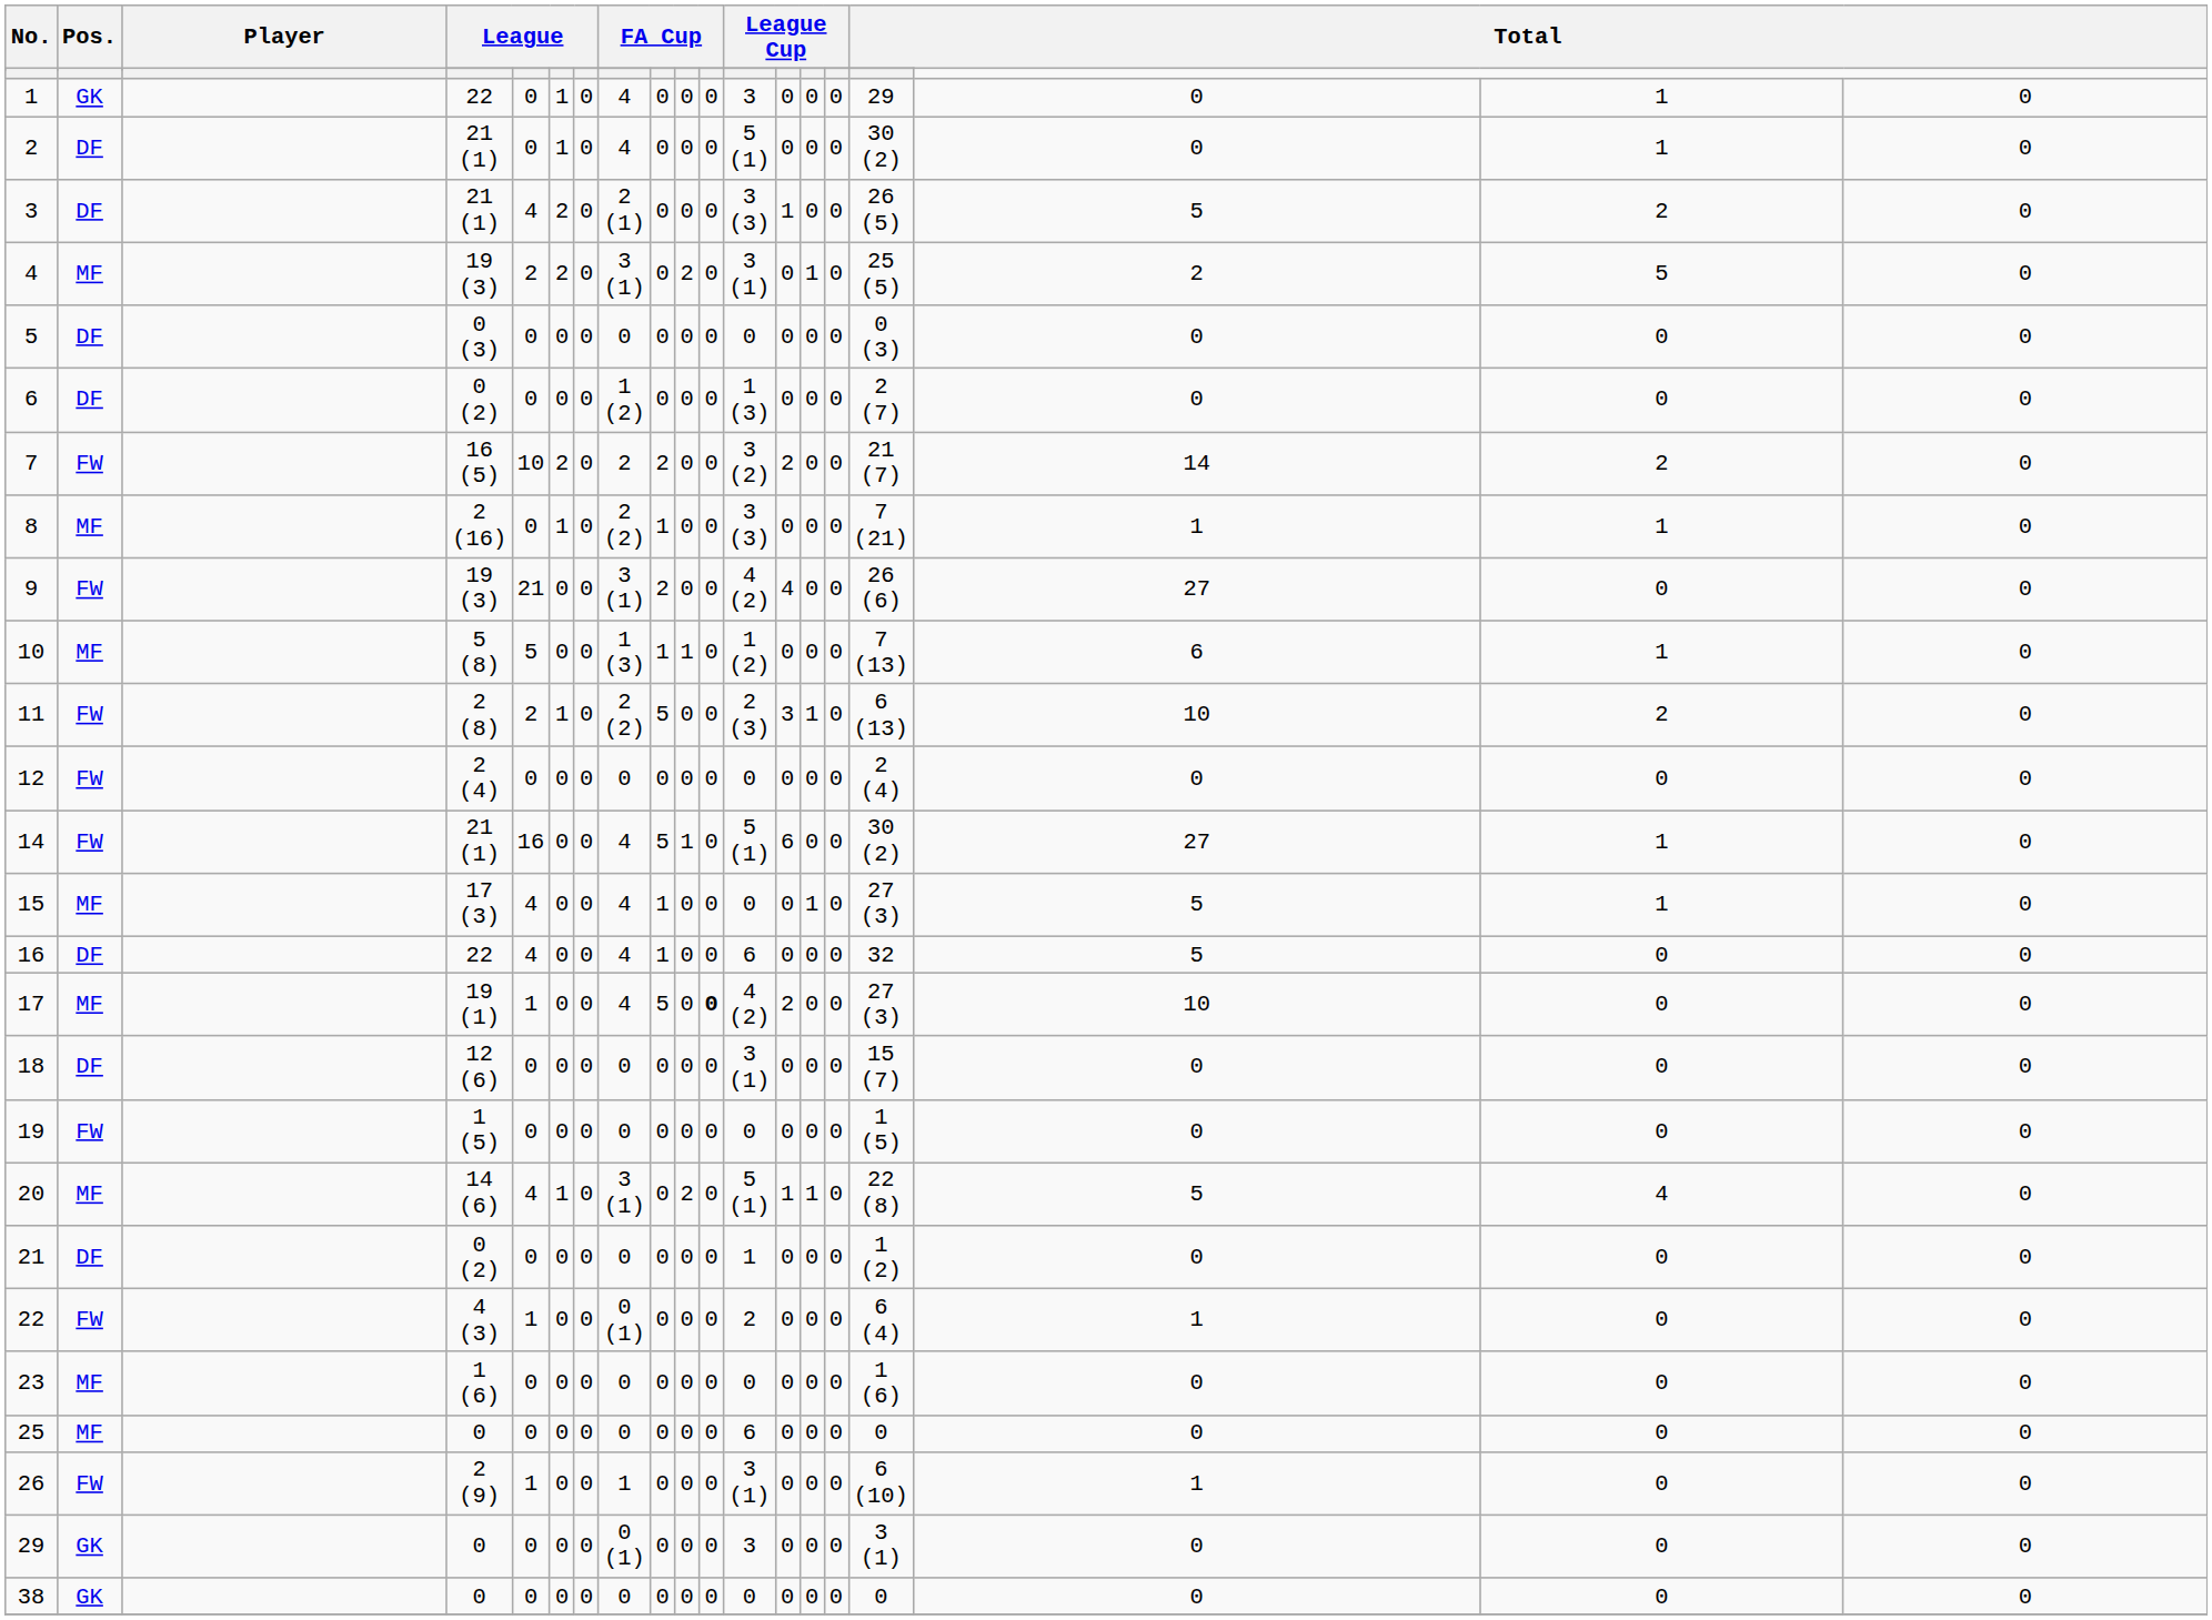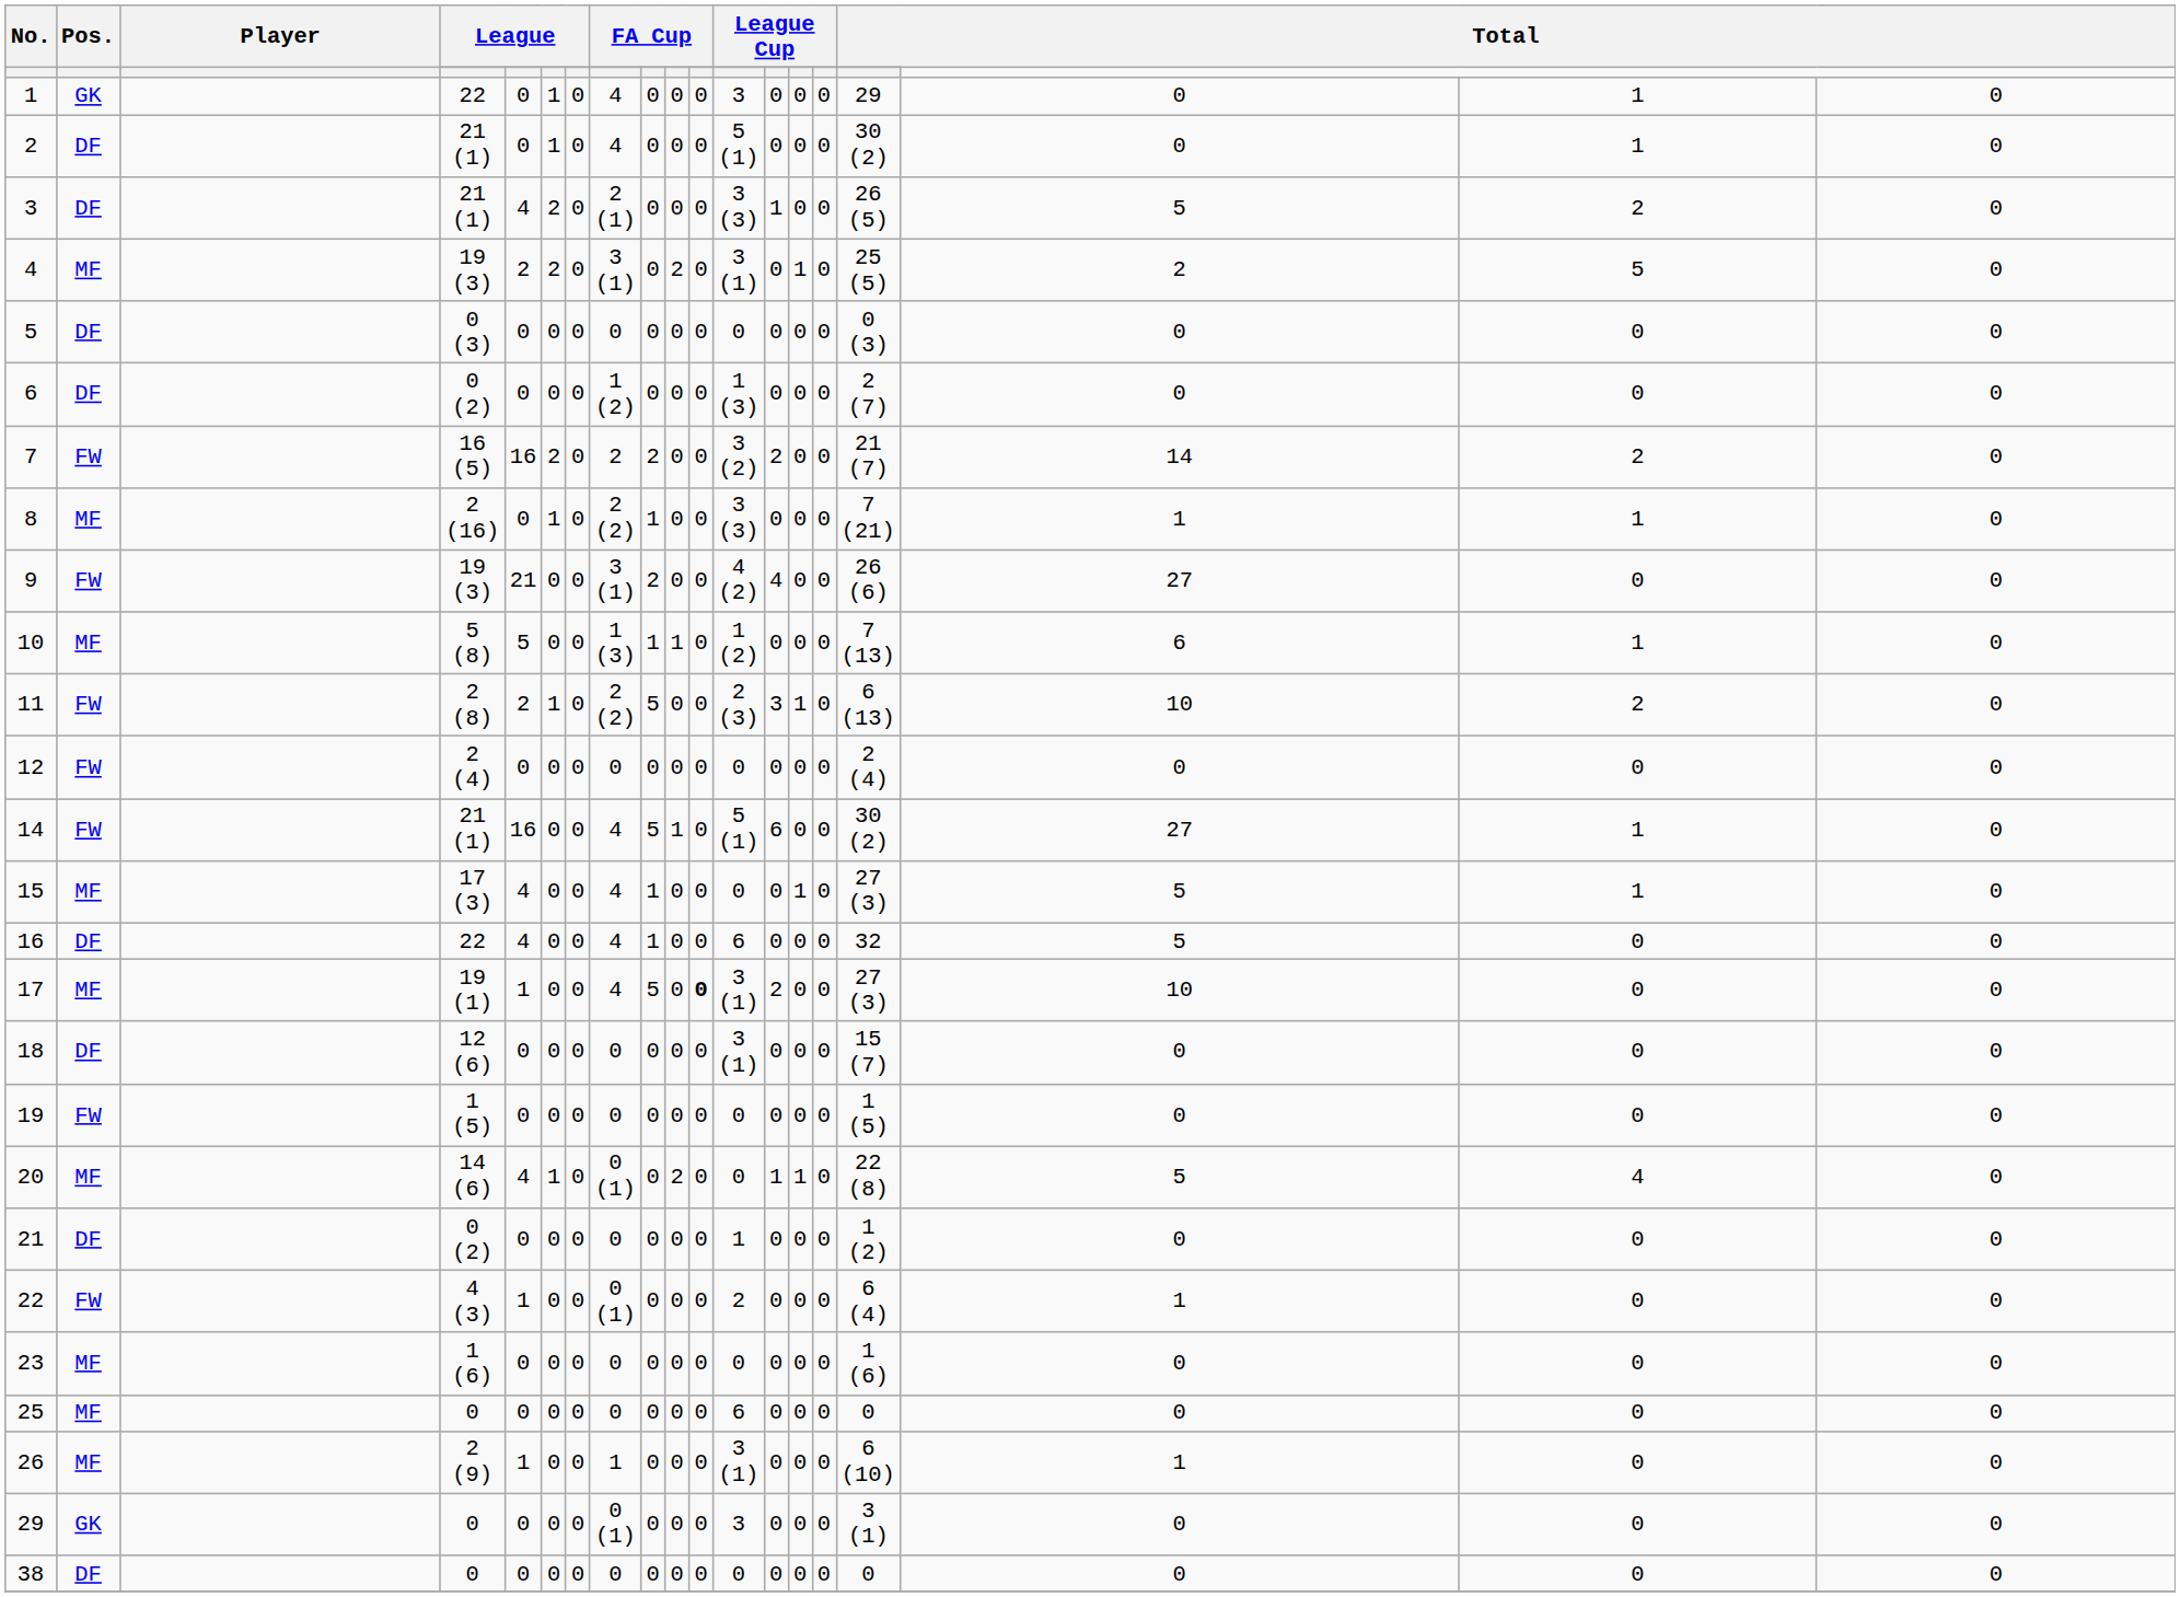7 | column 5: 10 -> 16
17 | column 12: 4 (2) -> 3 (1)
20 | column 8: 3 (1) -> 0 (1)
20 | column 12: 5 (1) -> 0
26 | Pos.: FW -> MF
38 | Pos.: GK -> DF
